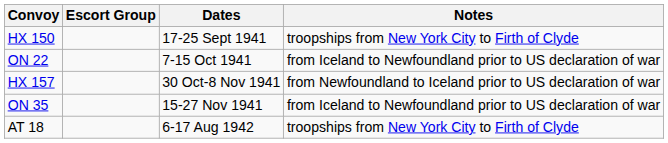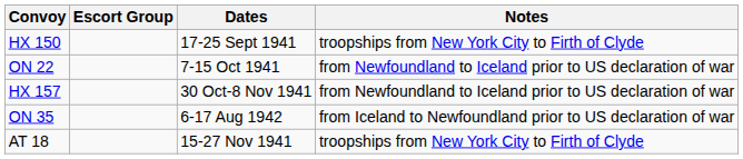ON 22 | Notes: from Iceland to Newfoundland prior to US declaration of war -> from Newfoundland to Iceland prior to US declaration of war
ON 35 | Dates: 15-27 Nov 1941 -> 6-17 Aug 1942
AT 18 | Dates: 6-17 Aug 1942 -> 15-27 Nov 1941
